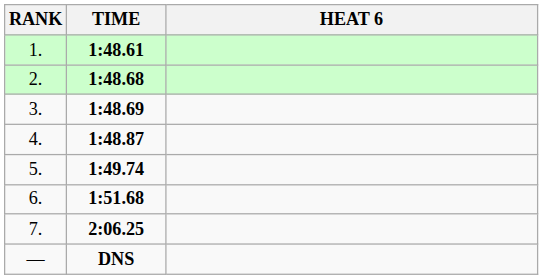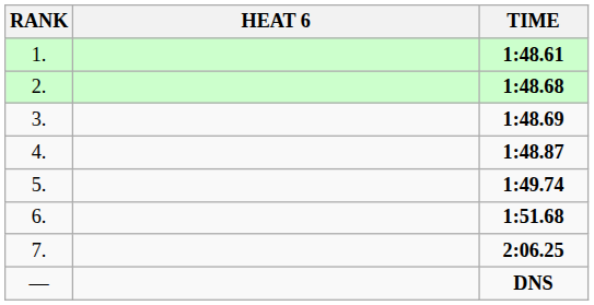columns swapped: HEAT 6 <-> TIME
